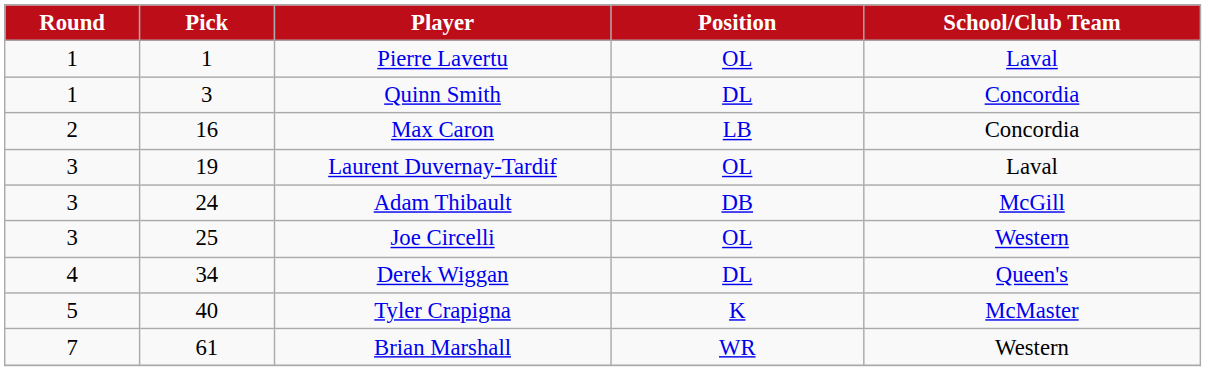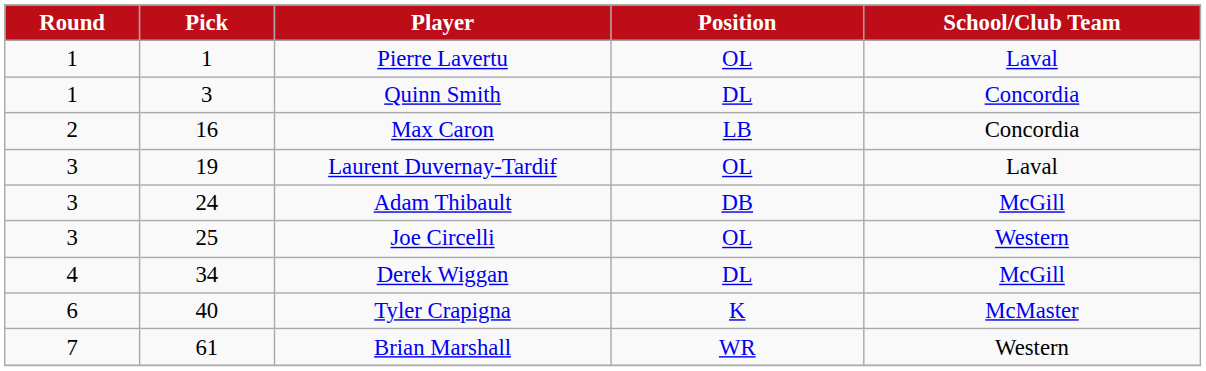Derek Wiggan | School/Club Team: Queen's -> McGill
Tyler Crapigna | Round: 5 -> 6
